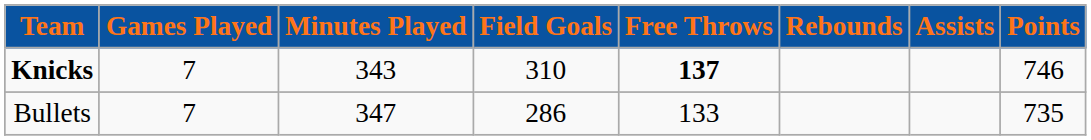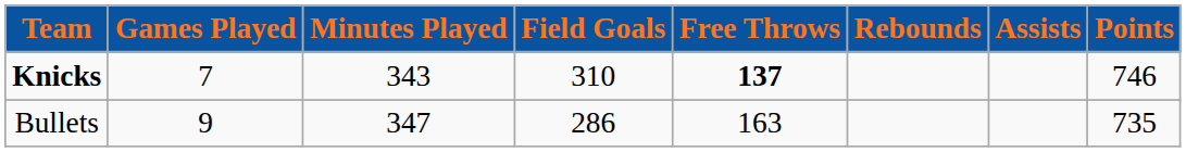Bullets | Games Played: 7 -> 9
Bullets | Free Throws: 133 -> 163
